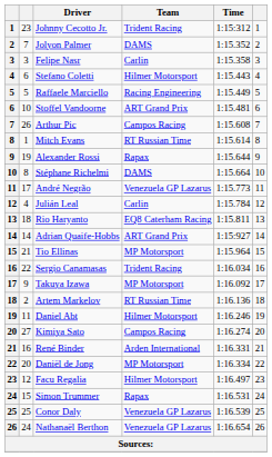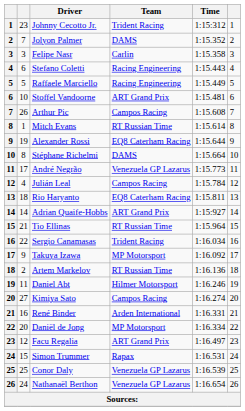Stefano Coletti | Team: Hilmer Motorsport -> Racing Engineering
Alexander Rossi | Team: Rapax -> EQ8 Caterham Racing
Julián Leal | Team: Carlin -> Campos Racing
Tio Ellinas | Team: MP Motorsport -> RT Russian Time
Facu Regalia | Team: Hilmer Motorsport -> ART Grand Prix
